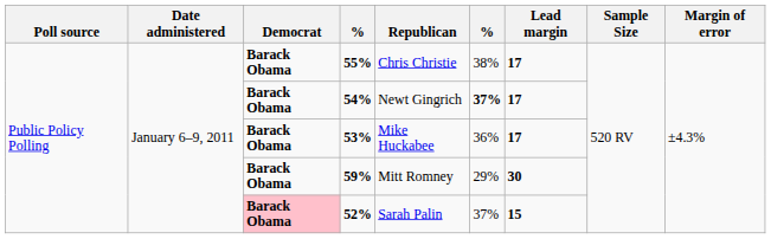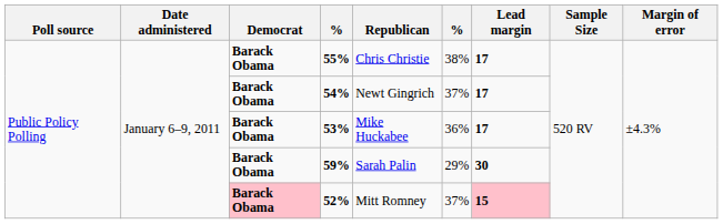54% | column 6: bold -> normal
59% | Republican: Mitt Romney -> Sarah Palin
52% | Republican: Sarah Palin -> Mitt Romney
52% | Lead margin: no background -> pink background
